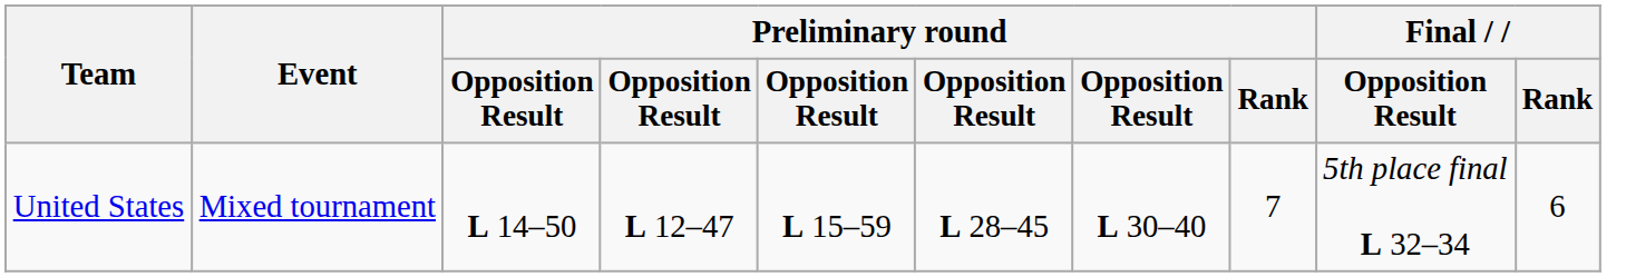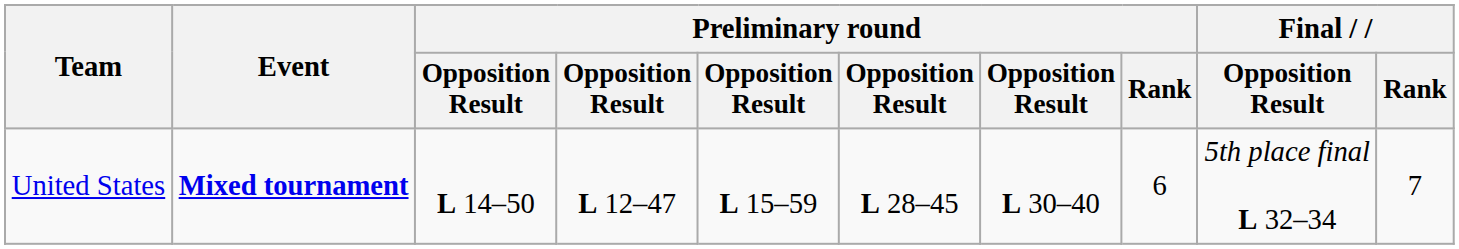United States | Event: normal -> bold
United States | Preliminary round / Rank: 7 -> 6
United States | Final / Rank: 6 -> 7
